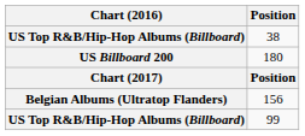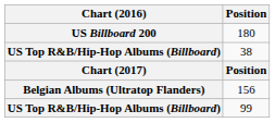rows swapped: 180 <-> 38
